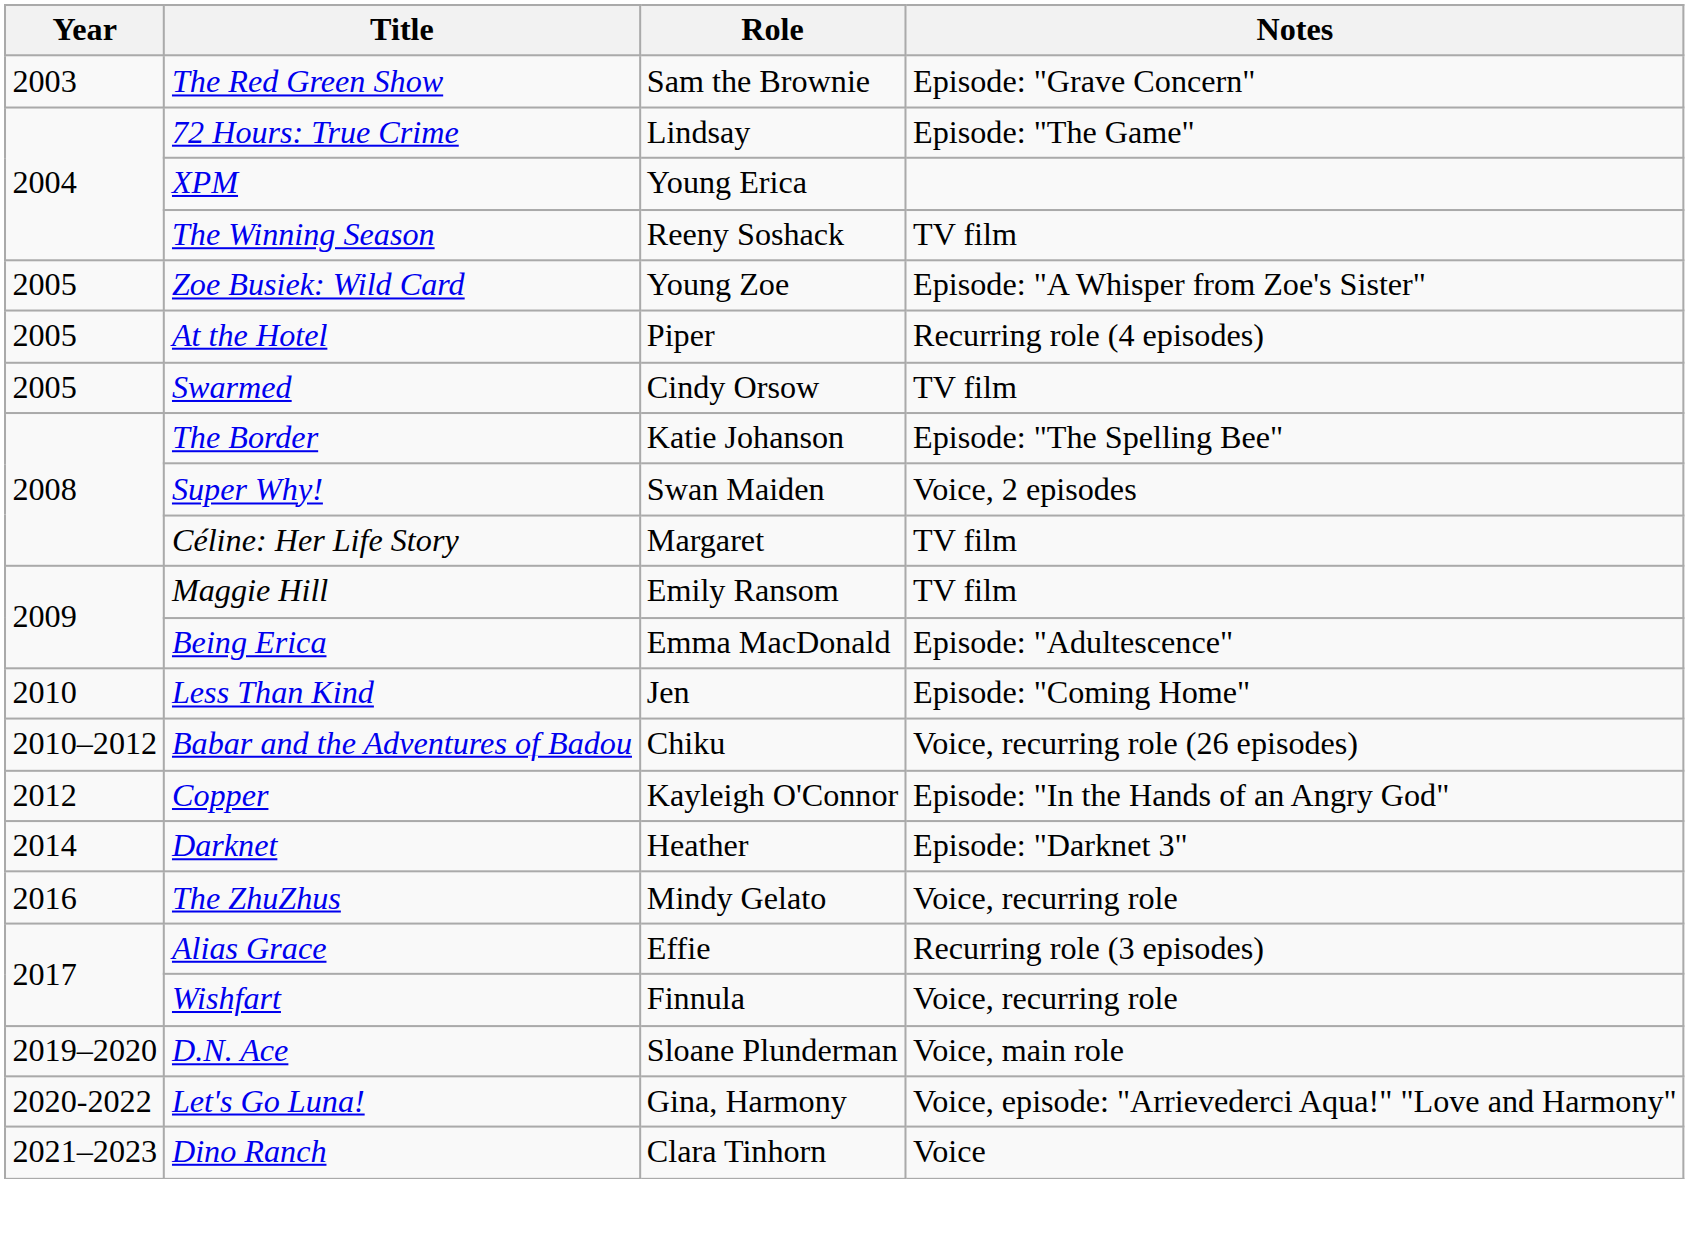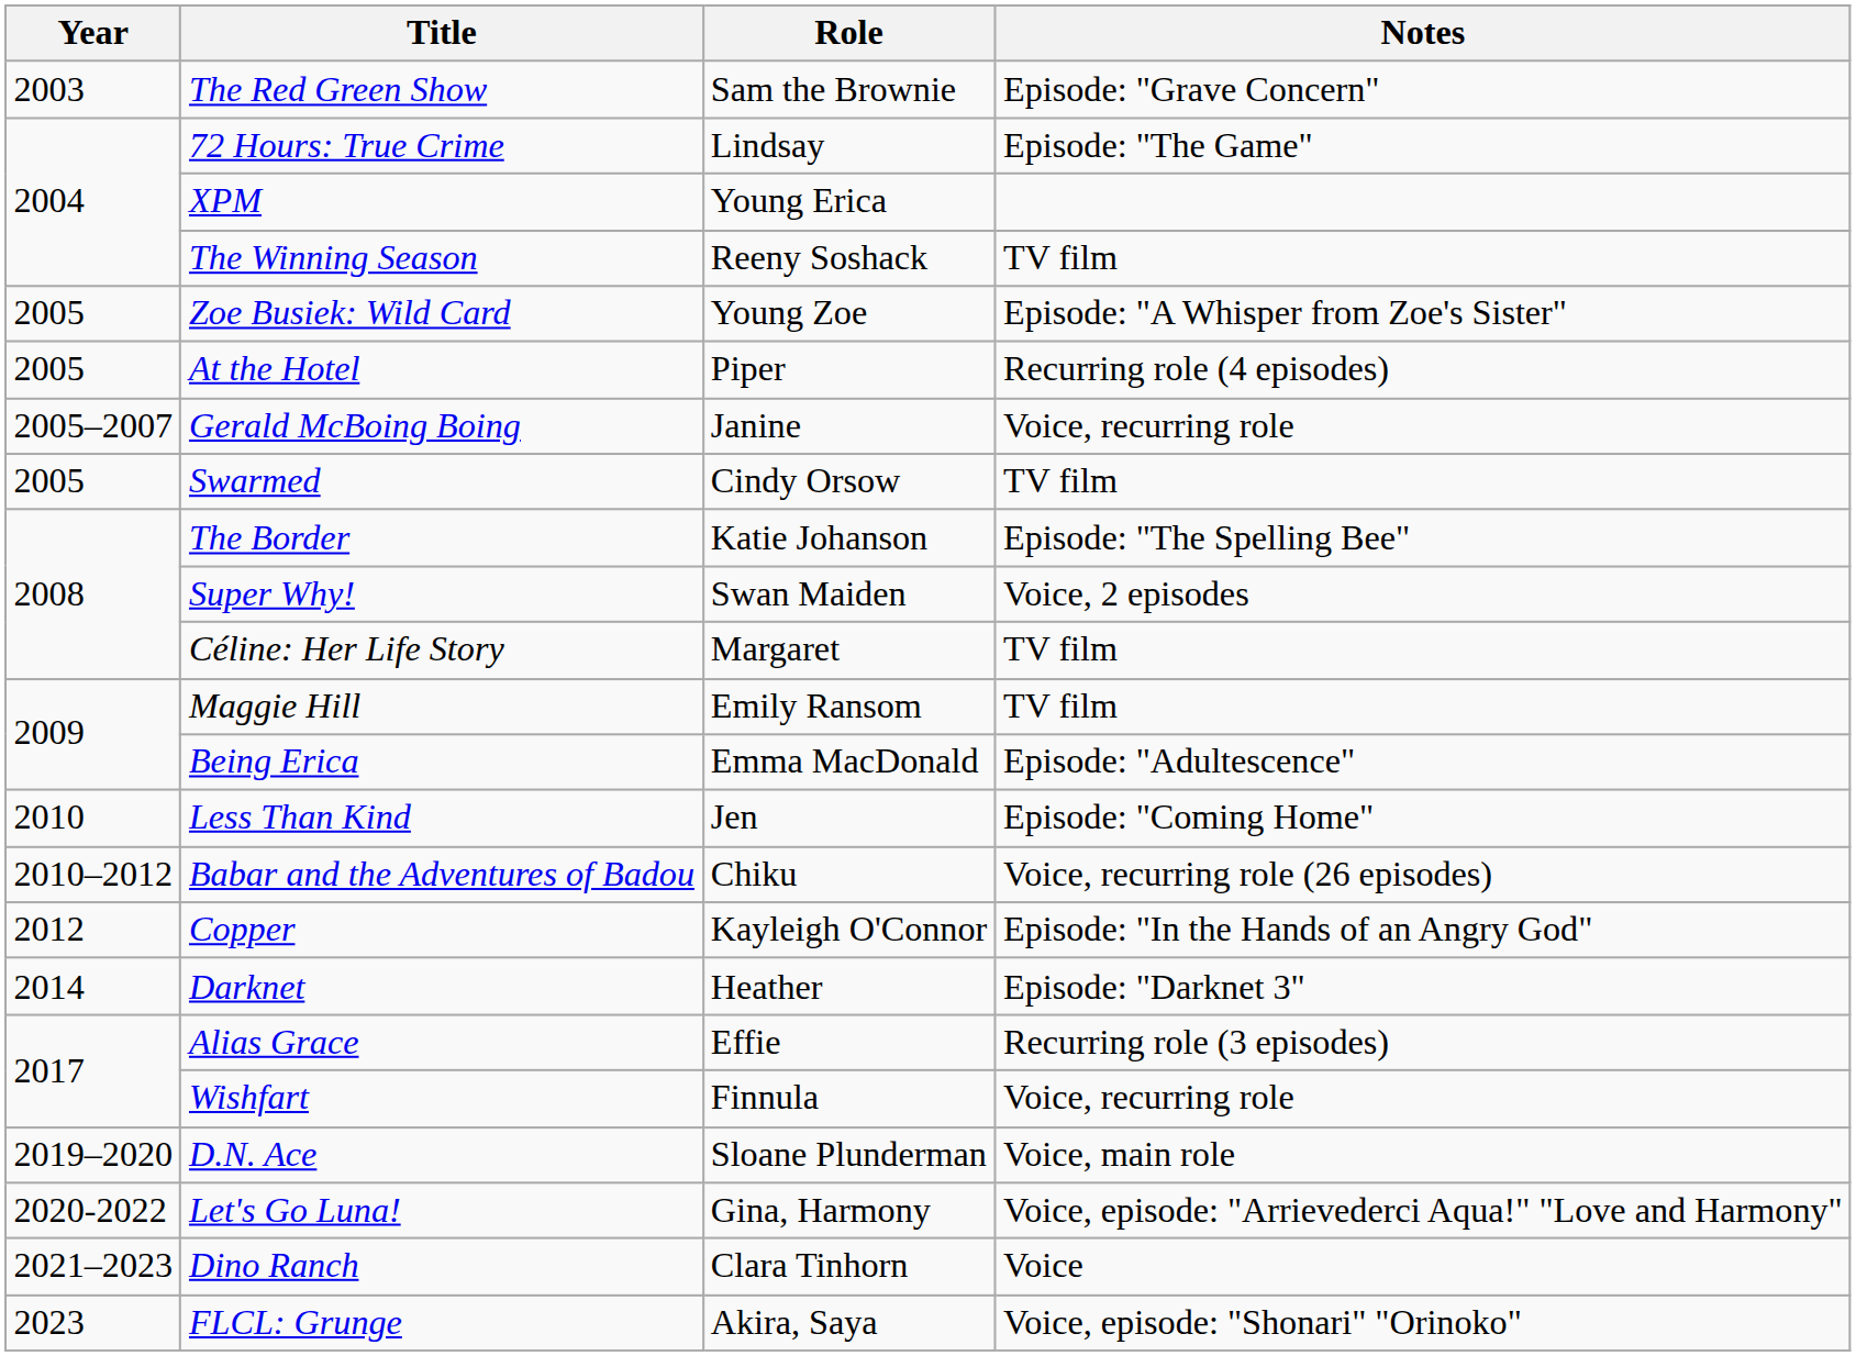+ row: 2005–2007 | Gerald McBoing Boing | Janine | Voice, recurring role
- row: 2016 | The ZhuZhus | Mindy Gelato | Voice, recurring role
+ row: 2023 | FLCL: Grunge | Akira, Saya | Voice, episode: "Shonari" "Orinoko"
